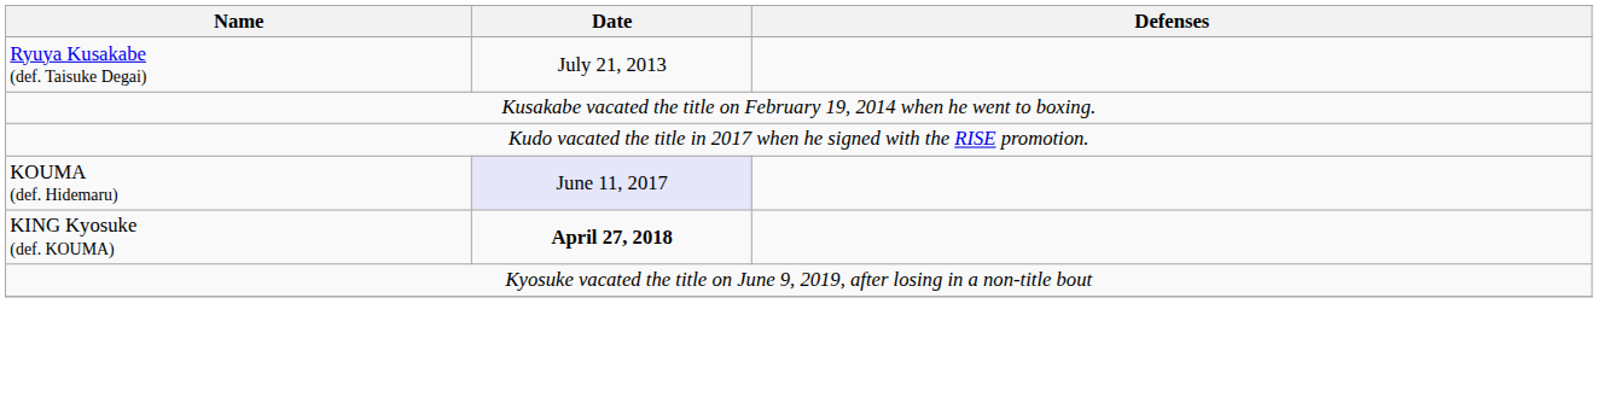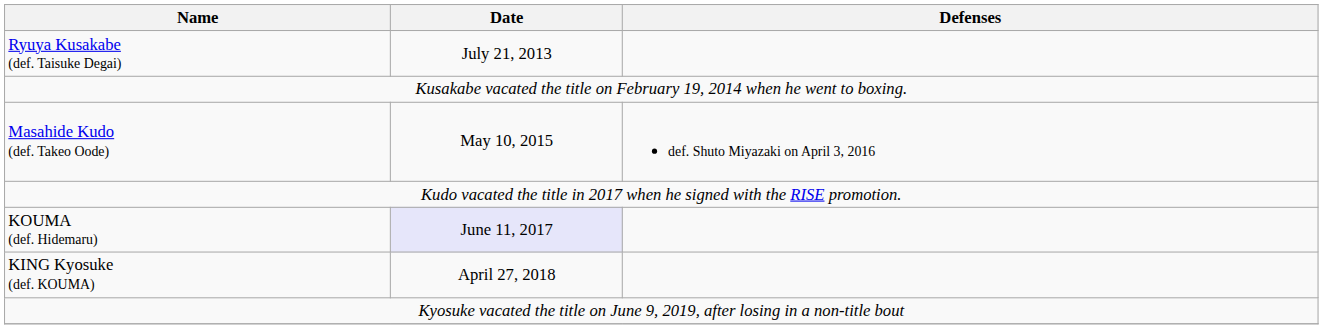+ row: Masahide Kudo (def. Takeo Oode) | May 10, 2015 | def. Shuto Miyazaki on April 3, 2016
KING Kyosuke (def. KOUMA) | Date: bold -> normal
